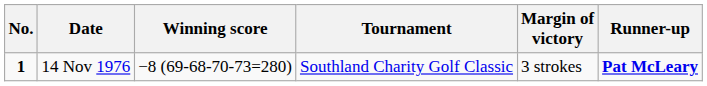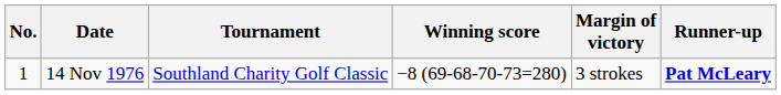columns swapped: Tournament <-> Winning score
14 Nov 1976 | No.: bold -> normal
